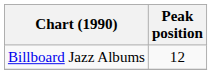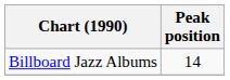Billboard Jazz Albums | Peak position: 12 -> 14
